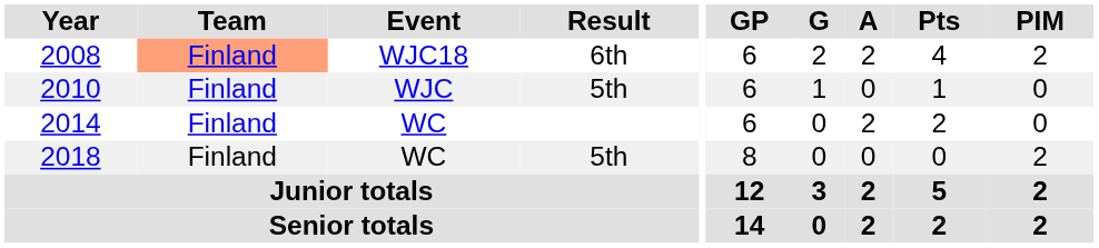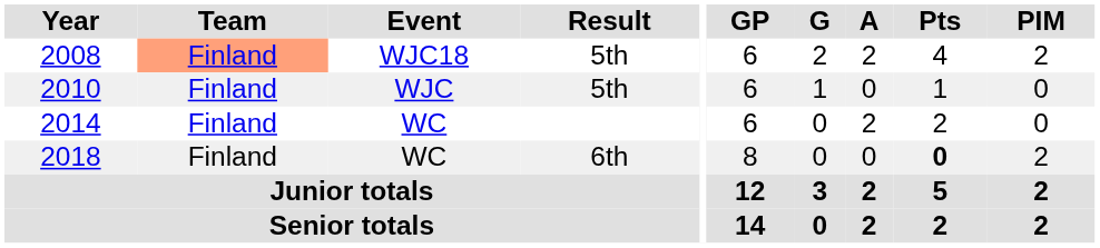2008 | Result: 6th -> 5th
2018 | Result: 5th -> 6th
2018 | Pts: normal -> bold
